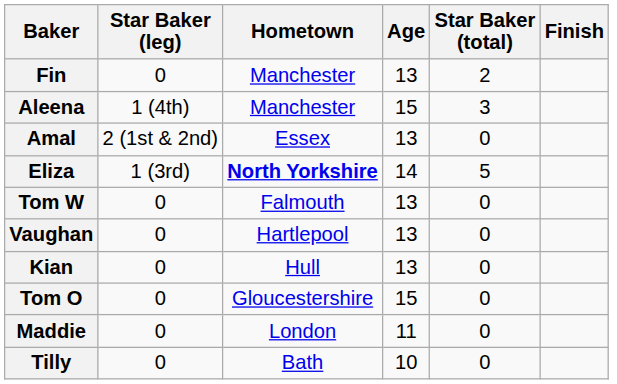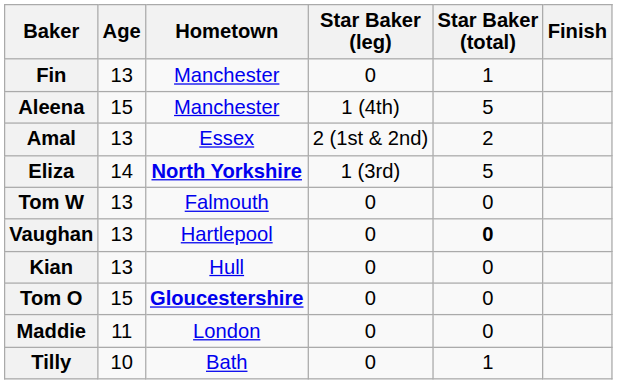columns swapped: Age <-> Star Baker (leg)
Fin | Star Baker (total): 2 -> 1
Aleena | Star Baker (total): 3 -> 5
Amal | Star Baker (total): 0 -> 2
Vaughan | Star Baker (total): normal -> bold
Tom O | Hometown: normal -> bold
Tilly | Star Baker (total): 0 -> 1
